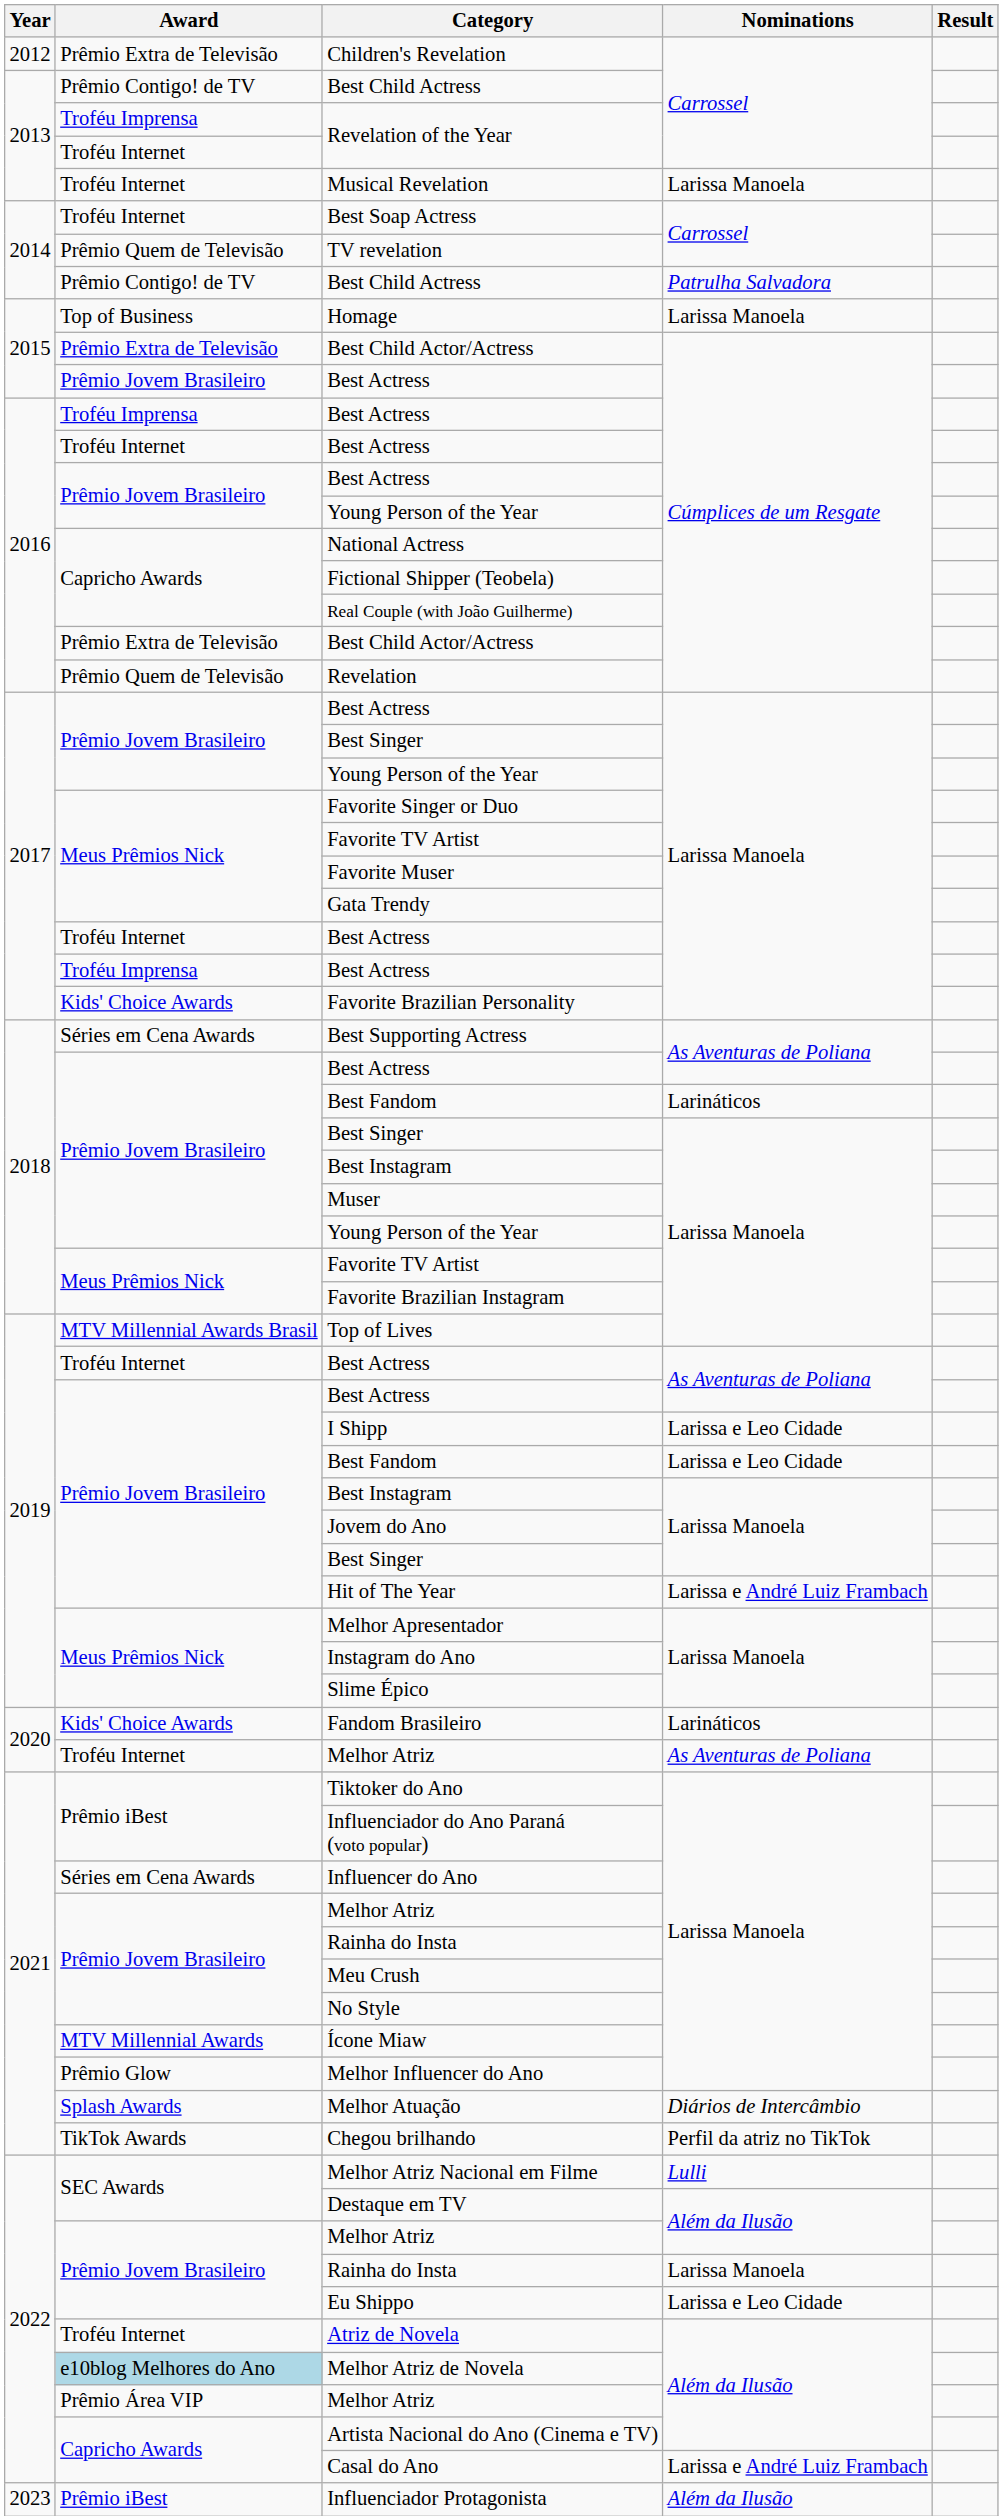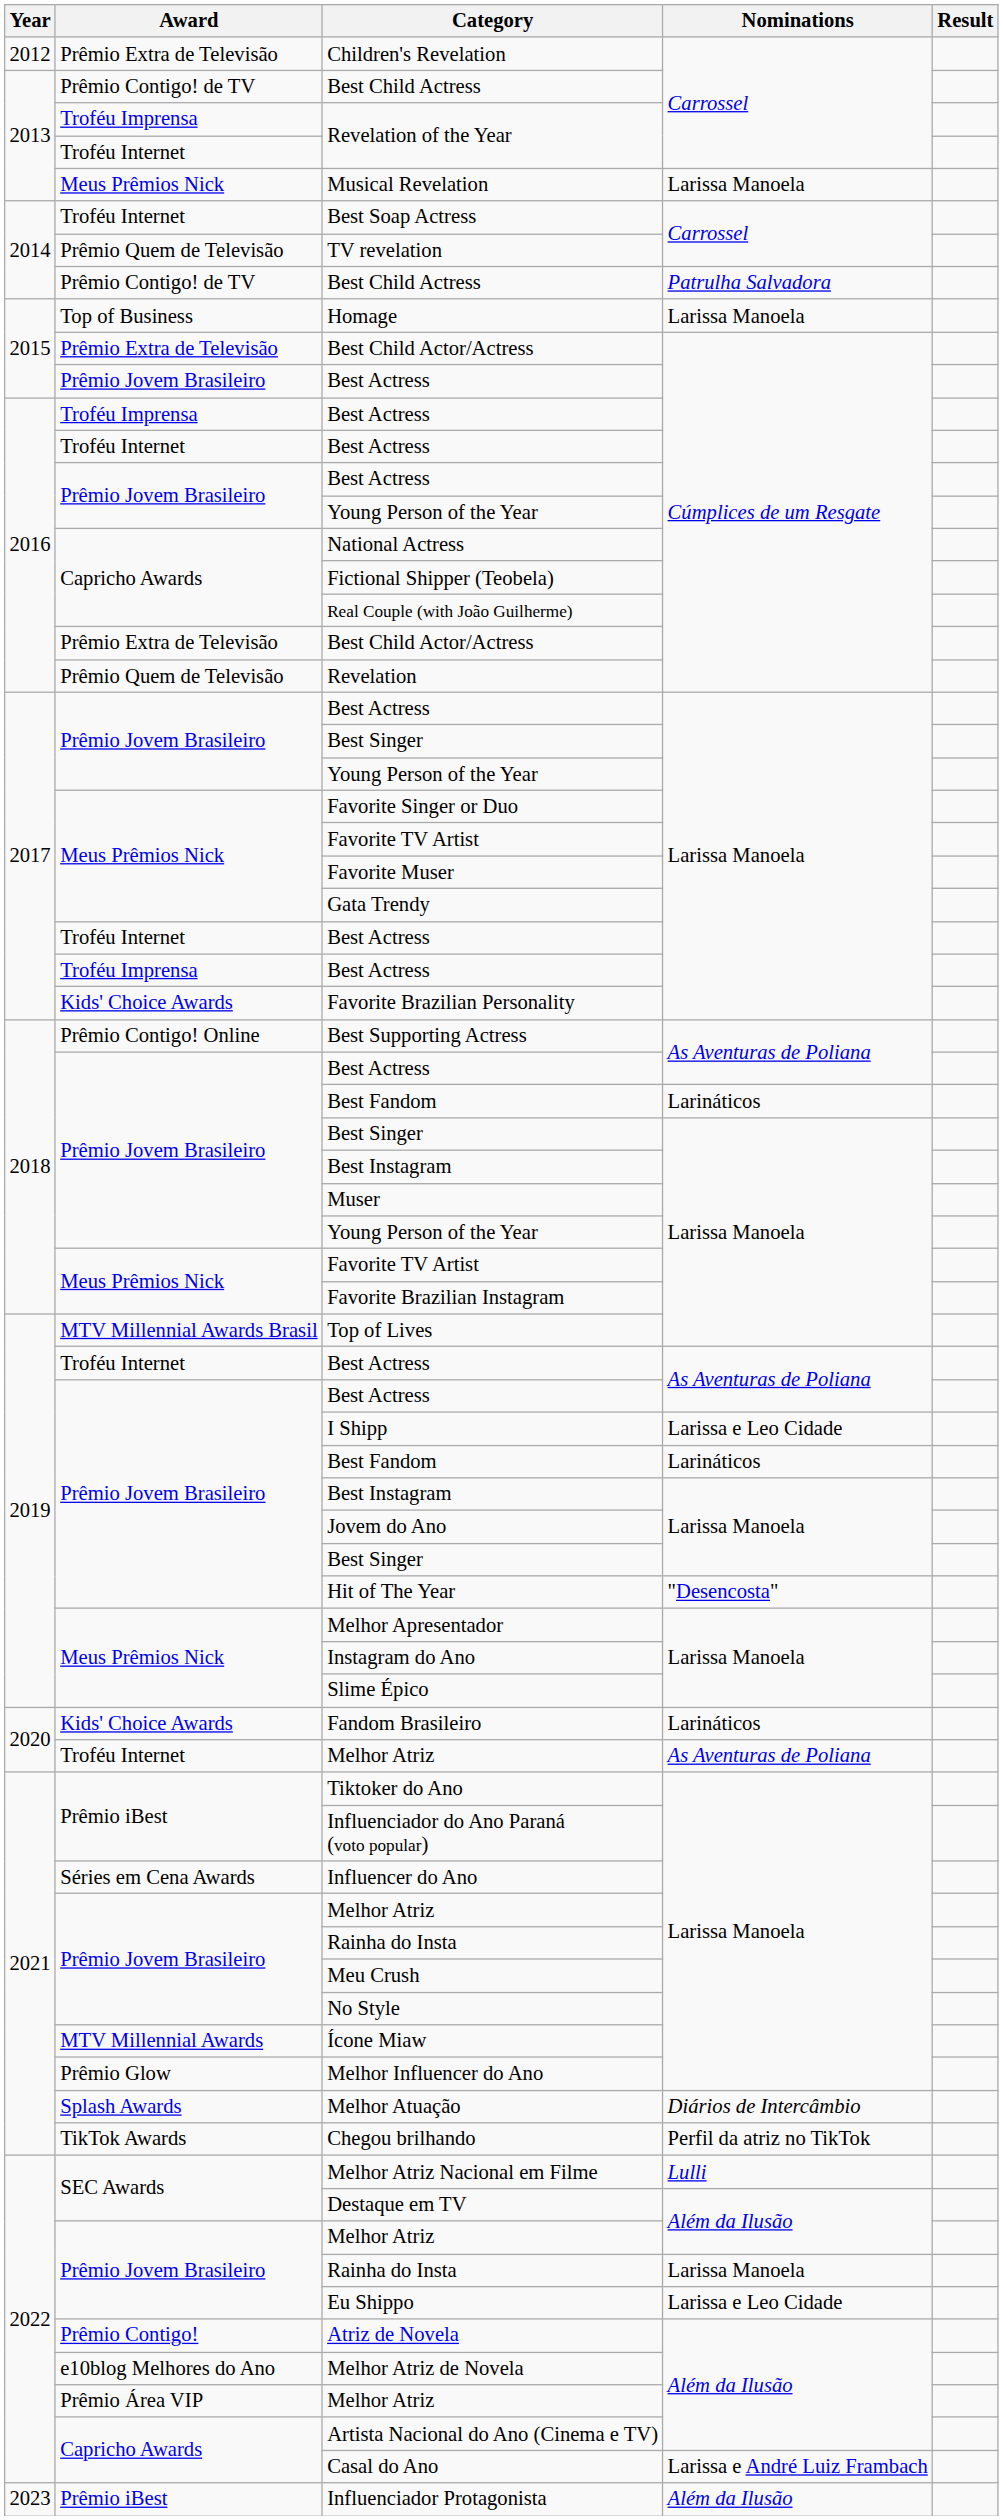Musical Revelation | Award: Troféu Internet -> Meus Prêmios Nick
Best Supporting Actress | Award: Séries em Cena Awards -> Prêmio Contigoǃ Online
2019 / Best Fandom | Nominations: Larissa e Leo Cidade -> Larináticos
Hit of The Year | Nominations: Larissa e André Luiz Frambach -> "Desencosta"
Atriz de Novela | Award: Troféu Internet -> Prêmio Contigo!
Melhor Atriz de Novela | Award: lightblue background -> no background
